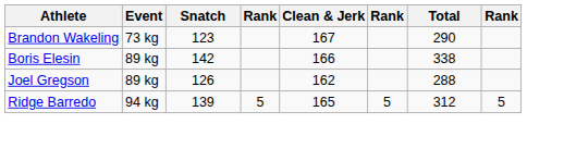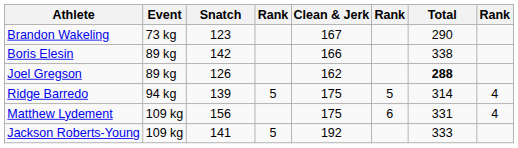Joel Gregson | Total: normal -> bold
Ridge Barredo | Clean & Jerk: 165 -> 175
Ridge Barredo | Total: 312 -> 314
Ridge Barredo | column 8: 5 -> 4
+ row: Matthew Lydement | 109 kg | 156 | 175 | 6 | 331 | 4
+ row: Jackson Roberts-Young | 109 kg | 141 | 5 | 192 | 333
